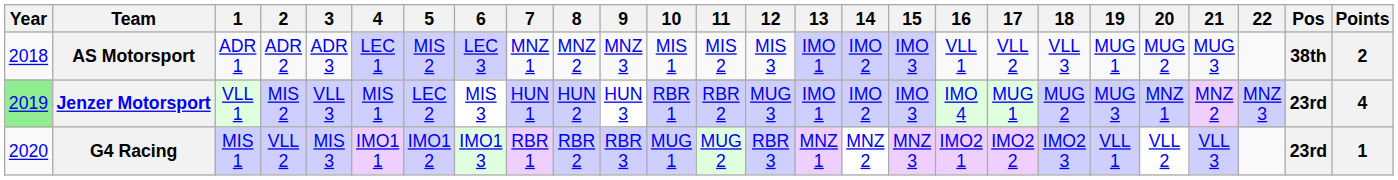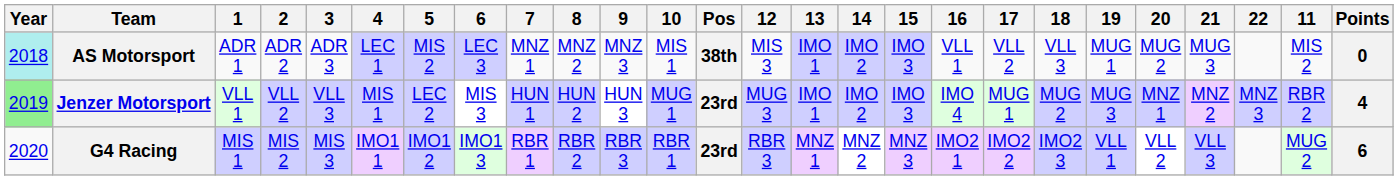columns swapped: 11 <-> Pos
AS Motorsport | Year: no background -> paleturquoise background
AS Motorsport | Points: 2 -> 0
Jenzer Motorsport | 2: MIS 2 -> VLL 2
Jenzer Motorsport | 10: RBR 1 -> MUG 1
G4 Racing | 2: VLL 2 -> MIS 2
G4 Racing | 10: MUG 1 -> RBR 1
G4 Racing | Points: 1 -> 6
